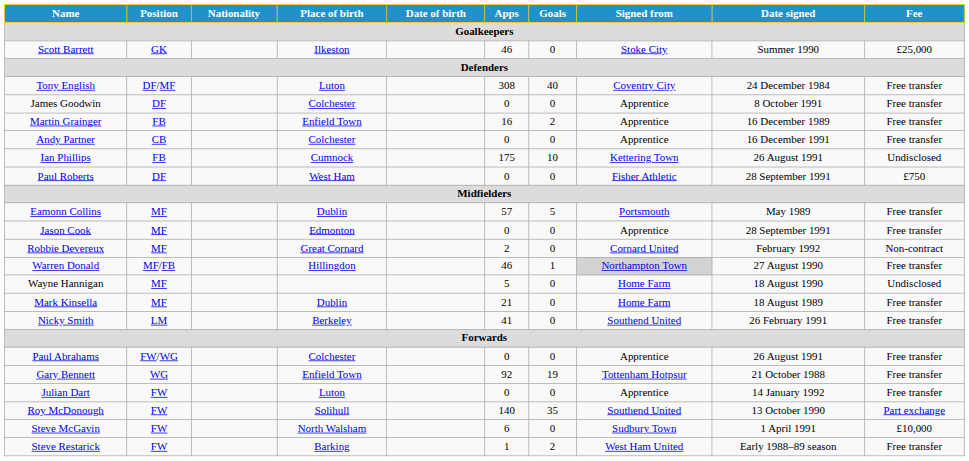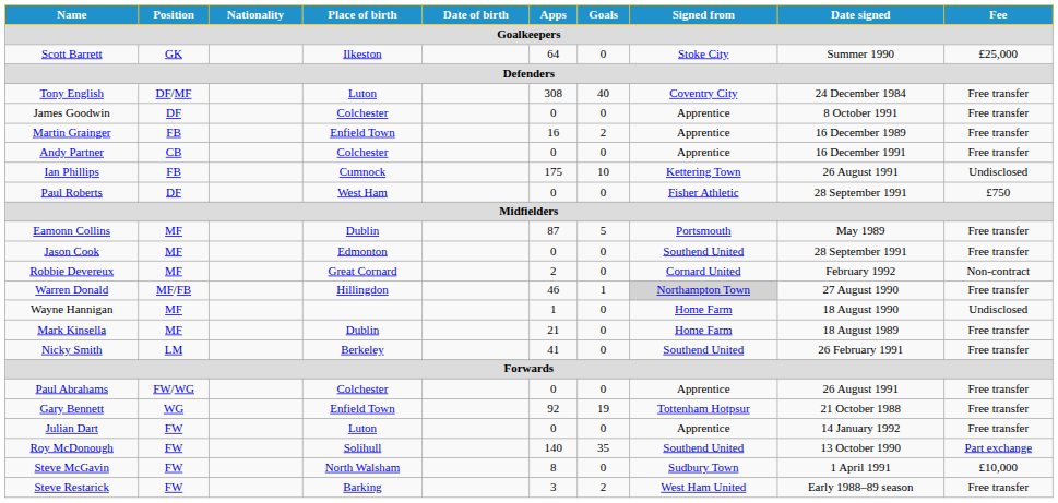Scott Barrett | Apps: 46 -> 64
Eamonn Collins | Apps: 57 -> 87
Jason Cook | Signed from: Apprentice -> Southend United
Wayne Hannigan | Apps: 5 -> 1
Steve McGavin | Apps: 6 -> 8
Steve Restarick | Apps: 1 -> 3
